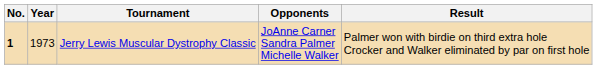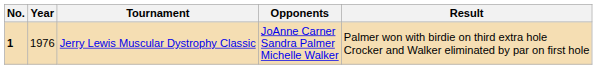Jerry Lewis Muscular Dystrophy Classic | Year: 1973 -> 1976
